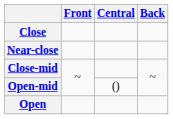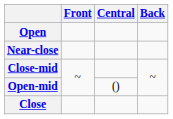rows swapped: Close <-> Open
